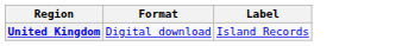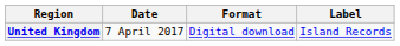+ column: Date | 7 April 2017
